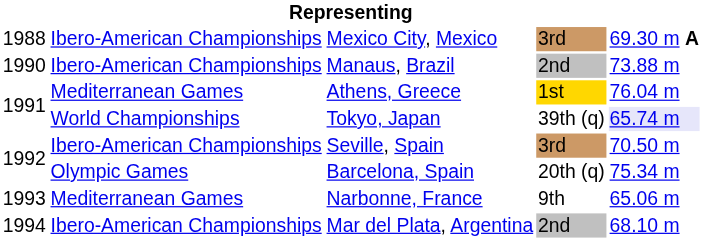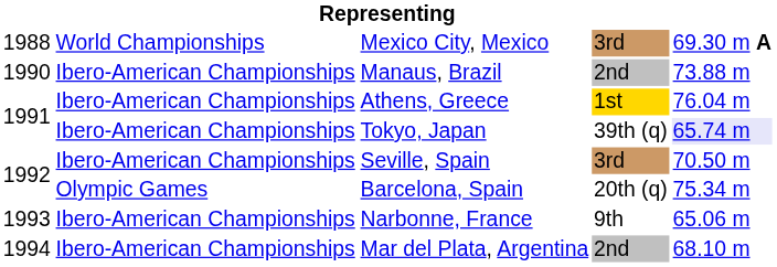Mexico City, Mexico | column 2: Ibero-American Championships -> World Championships
Athens, Greece | column 2: Mediterranean Games -> Ibero-American Championships
Tokyo, Japan | column 2: World Championships -> Ibero-American Championships
Narbonne, France | column 2: Mediterranean Games -> Ibero-American Championships
